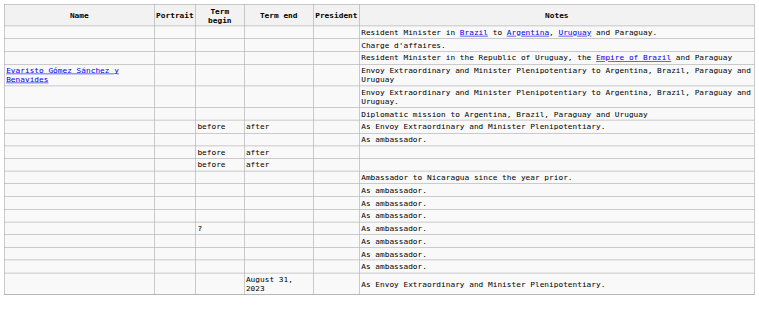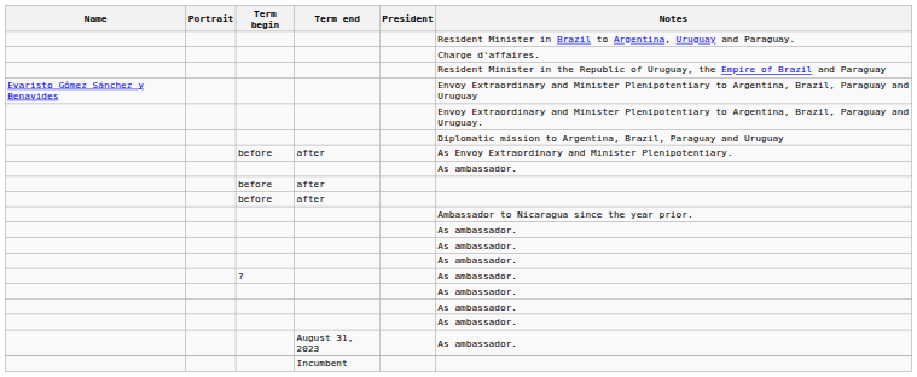August 31, 2023 | Notes: As Envoy Extraordinary and Minister Plenipotentiary. -> As ambassador.
+ row: Incumbent
